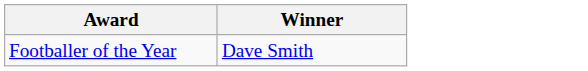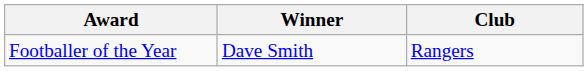+ column: Club | Rangers
